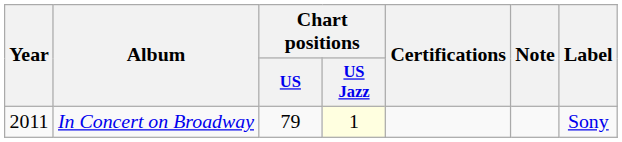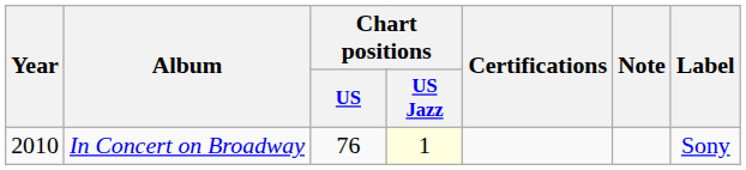In Concert on Broadway | Year: 2011 -> 2010
In Concert on Broadway | Chart positions / US: 79 -> 76
